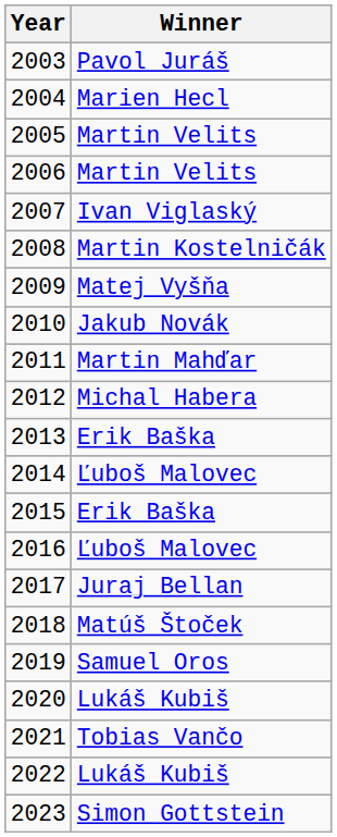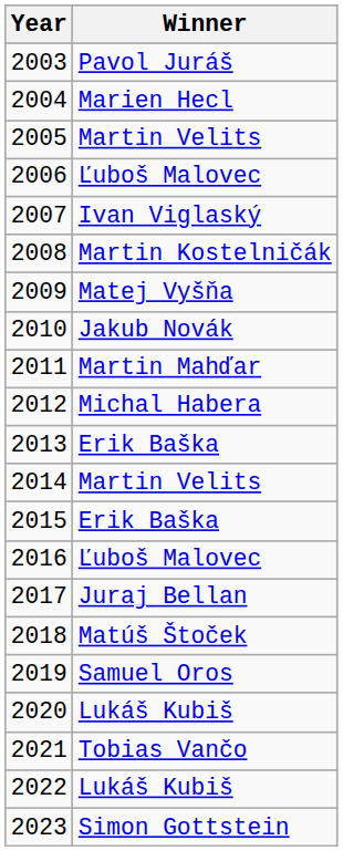2006 | Winner: Martin Velits -> Ľuboš Malovec
2014 | Winner: Ľuboš Malovec -> Martin Velits
